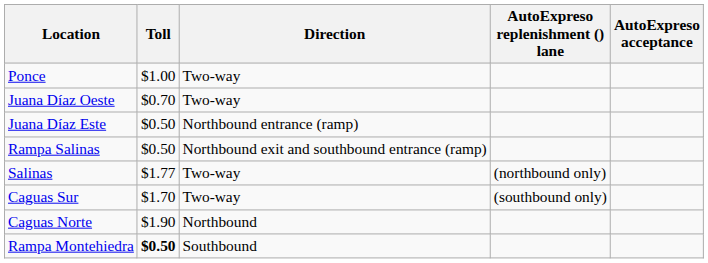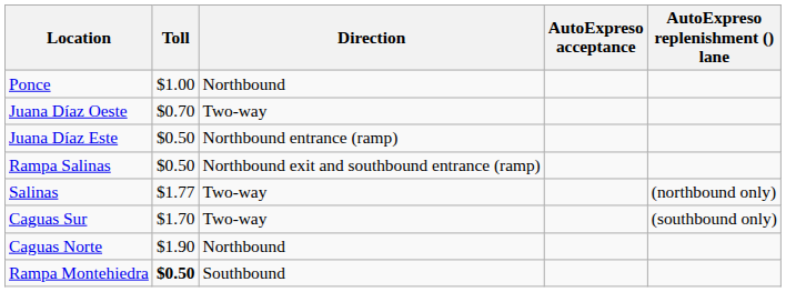columns swapped: AutoExpreso acceptance <-> AutoExpreso replenishment () lane
Ponce | Direction: Two-way -> Northbound
